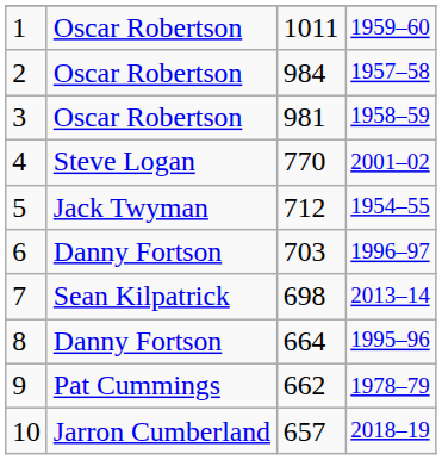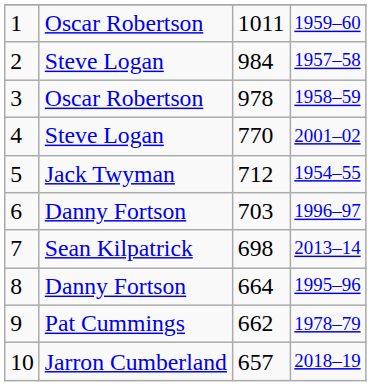2 | column 2: Oscar Robertson -> Steve Logan
3 | column 3: 981 -> 978
